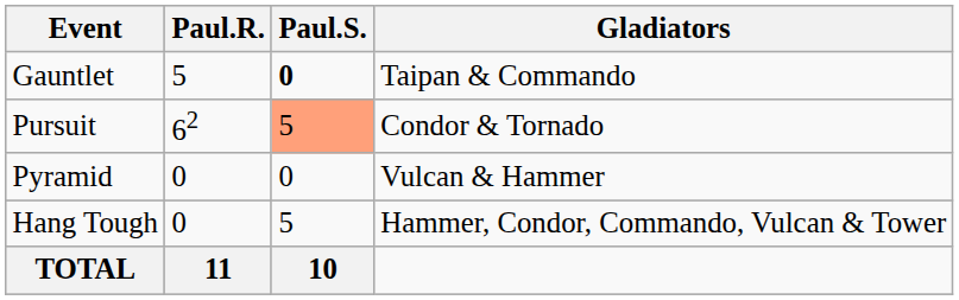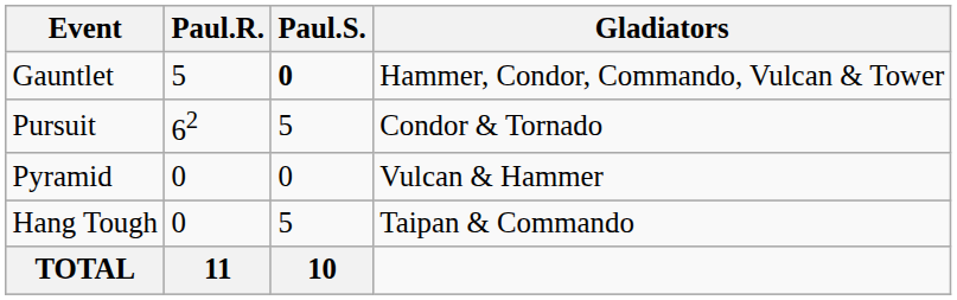Gauntlet | Gladiators: Taipan & Commando -> Hammer, Condor, Commando, Vulcan & Tower
Pursuit | Paul.S.: lightsalmon background -> no background
Hang Tough | Gladiators: Hammer, Condor, Commando, Vulcan & Tower -> Taipan & Commando
